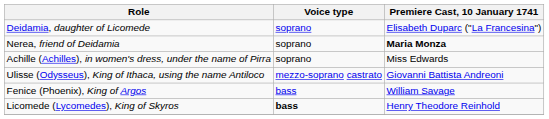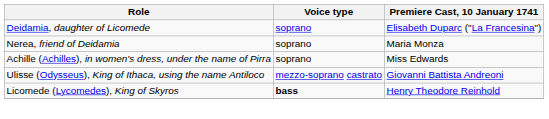Nerea, friend of Deidamia | Premiere Cast, 10 January 1741: bold -> normal
- row: Fenice (Phoenix), King of Argos | bass | William Savage
